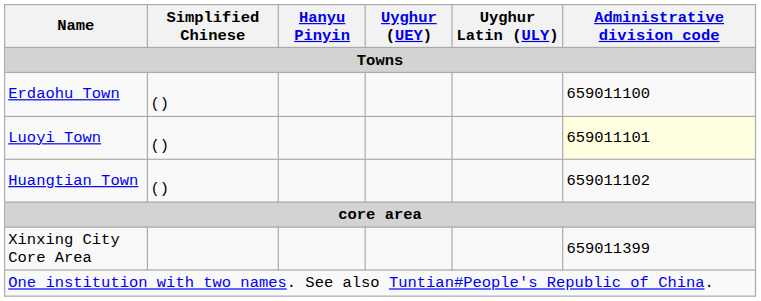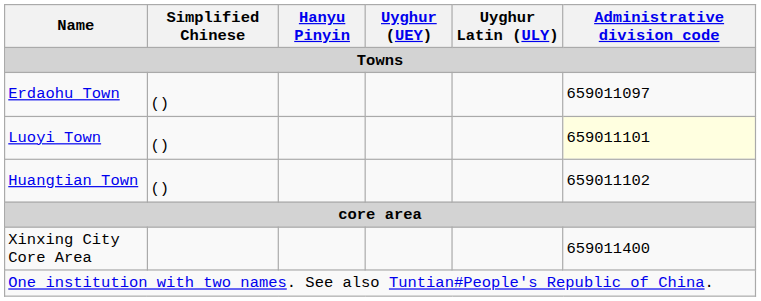Erdaohu Town | Administrative division code: 659011100 -> 659011097
Xinxing City Core Area | Administrative division code: 659011399 -> 659011400
